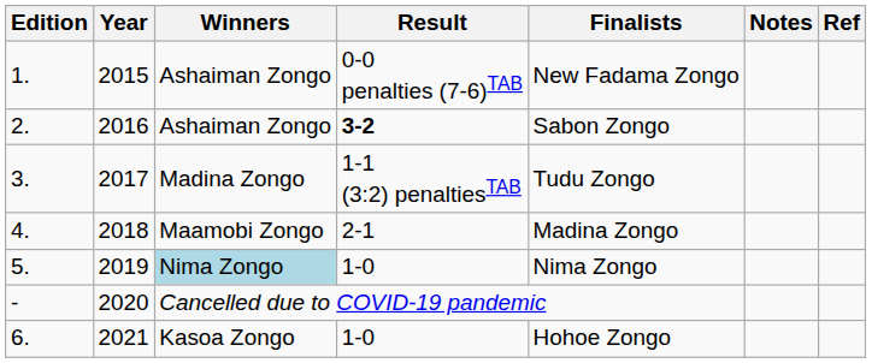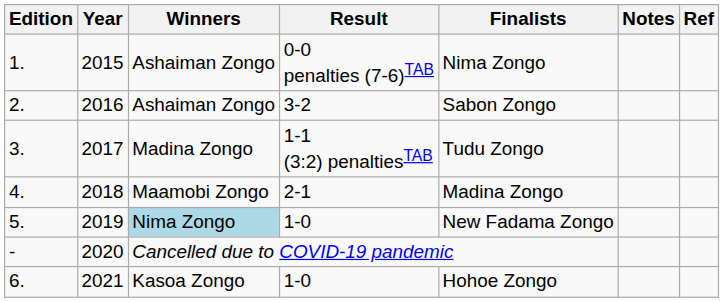1. | Finalists: New Fadama Zongo -> Nima Zongo
2. | Result: bold -> normal
5. | Finalists: Nima Zongo -> New Fadama Zongo
